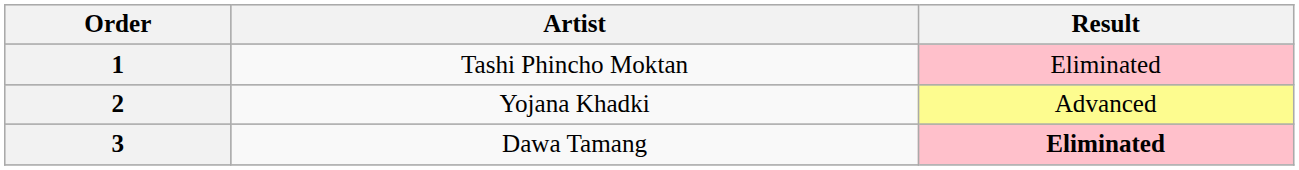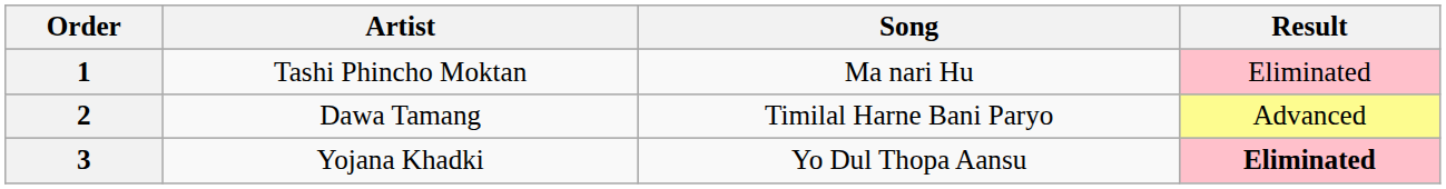+ column: Song | Ma nari Hu | Timilal Harne Bani Paryo | Yo Dul Thopa Aansu
2 | Artist: Yojana Khadki -> Dawa Tamang
3 | Artist: Dawa Tamang -> Yojana Khadki
